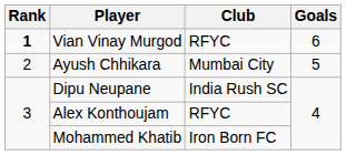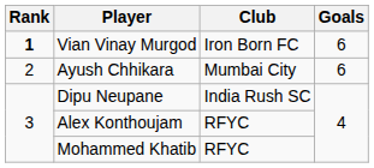Vian Vinay Murgod | Club: RFYC -> Iron Born FC
Ayush Chhikara | Goals: 5 -> 6
Mohammed Khatib | Club: Iron Born FC -> RFYC
